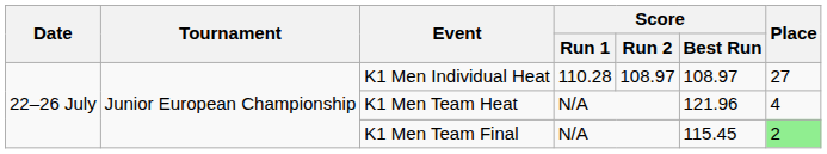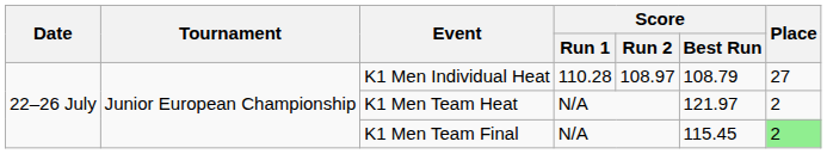K1 Men Individual Heat | Score / Best Run: 108.97 -> 108.79
K1 Men Team Heat | Score / Best Run: 121.96 -> 121.97
K1 Men Team Heat | Place: 4 -> 2
